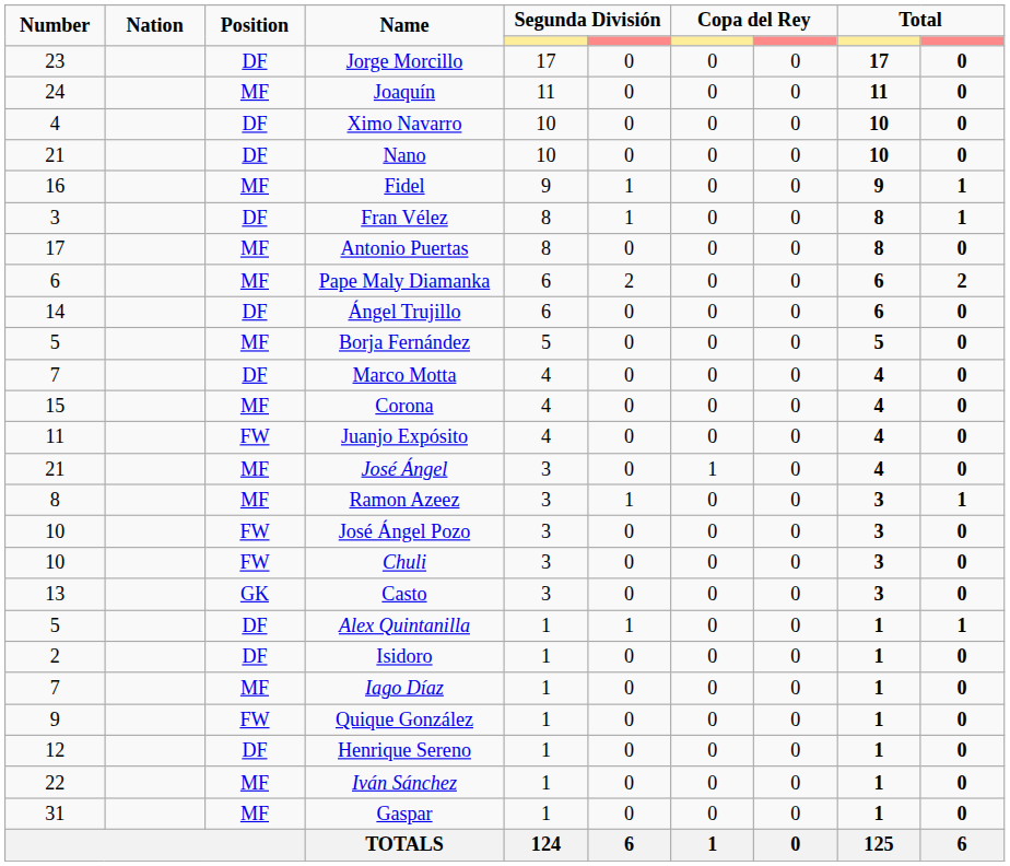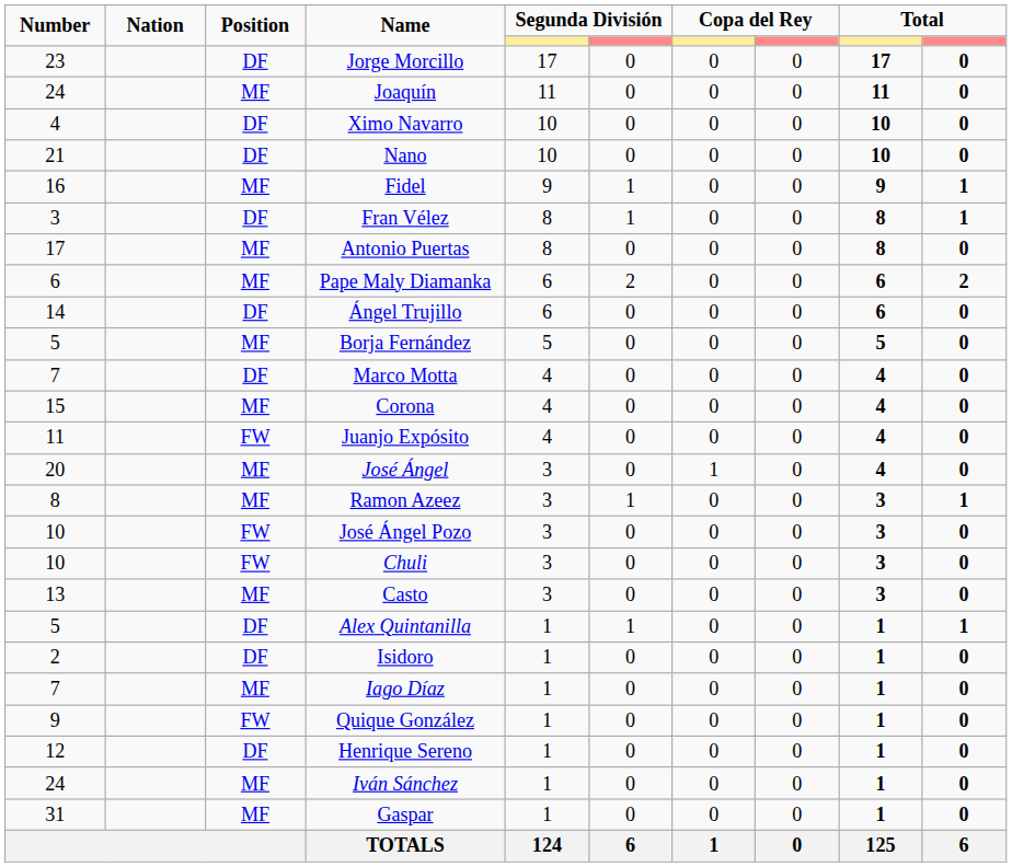José Ángel | Number: 21 -> 20
Casto | Position: GK -> MF
Iván Sánchez | Number: 22 -> 24
